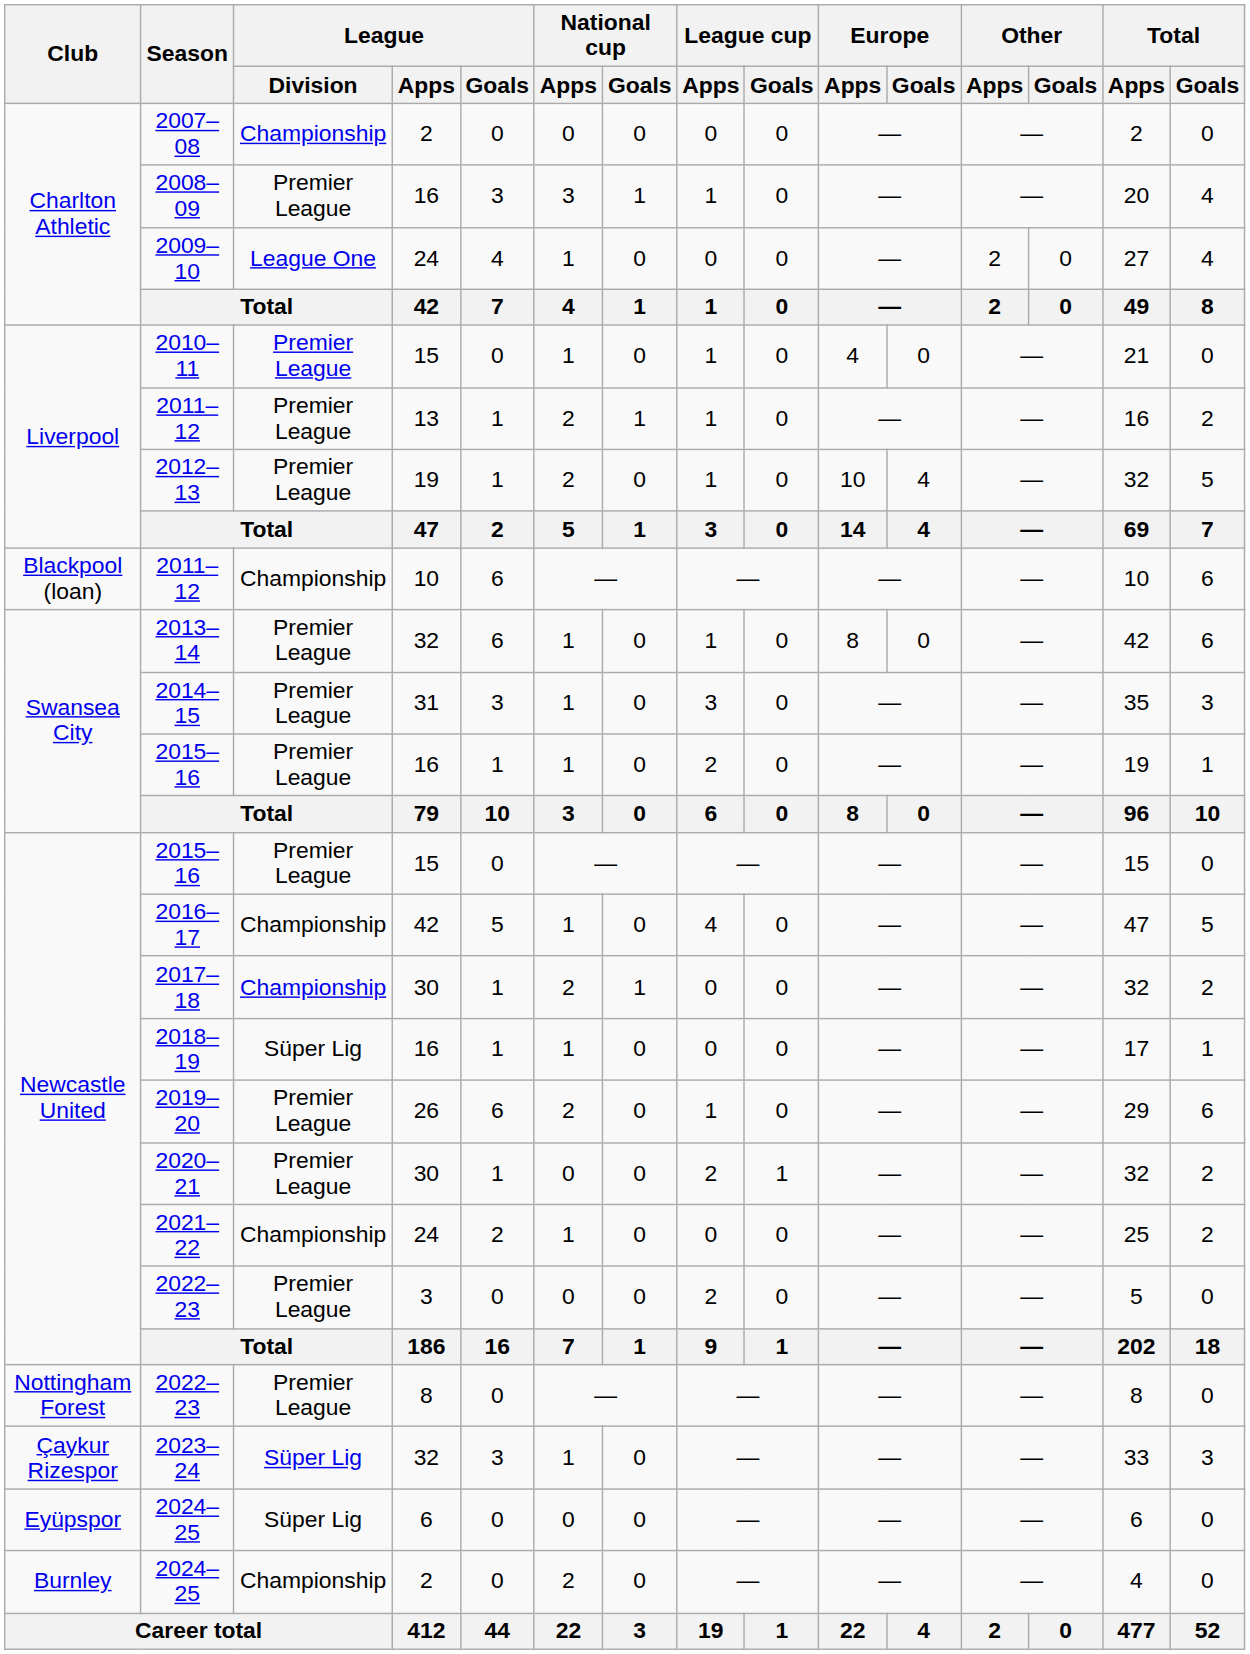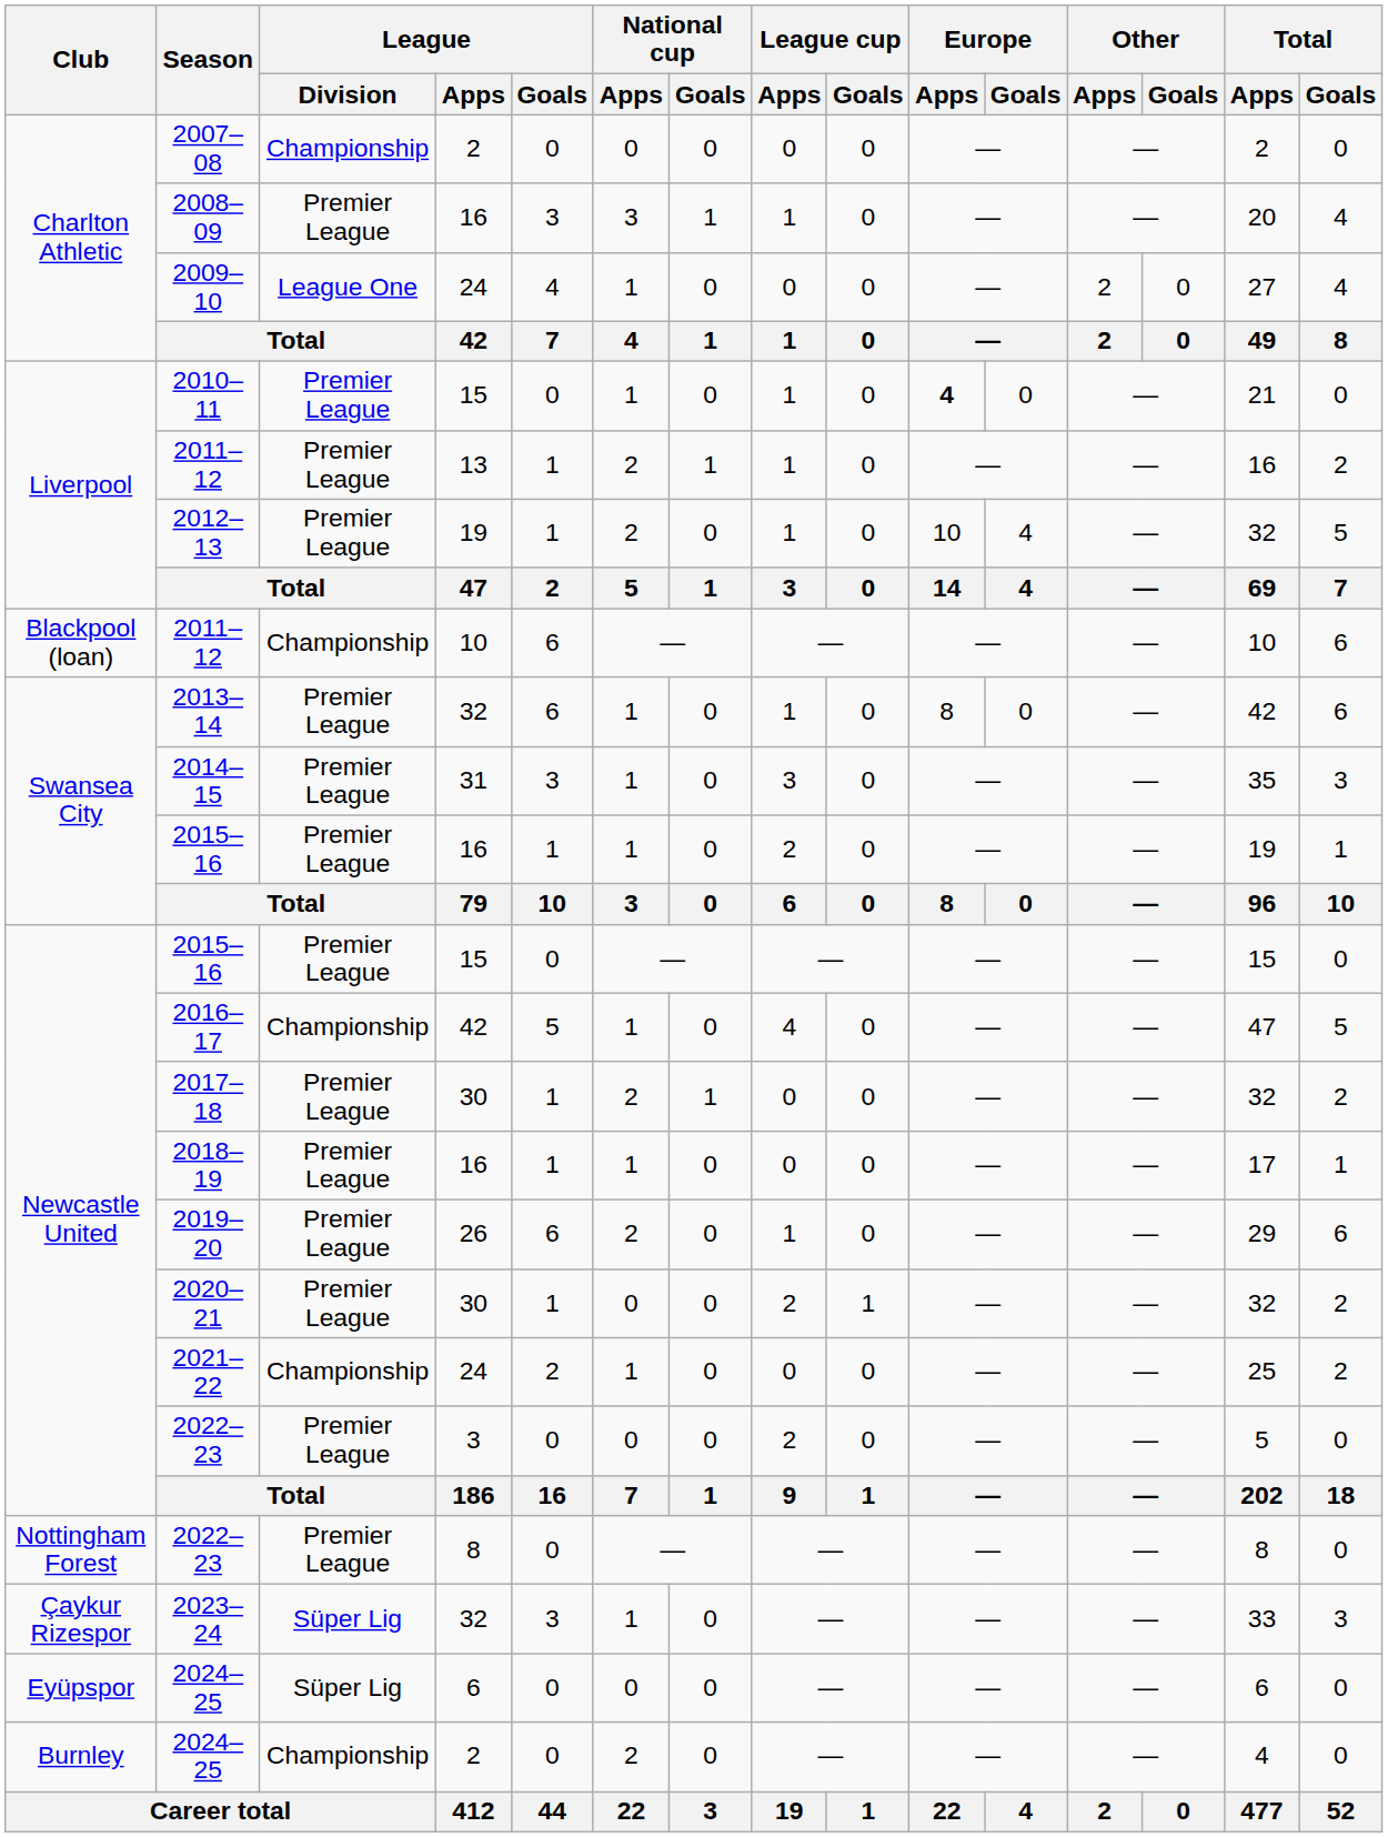2010–11 | Europe / Apps: normal -> bold
2017–18 | League / Division: Championship -> Premier League
2018–19 | League / Division: Süper Lig -> Premier League
